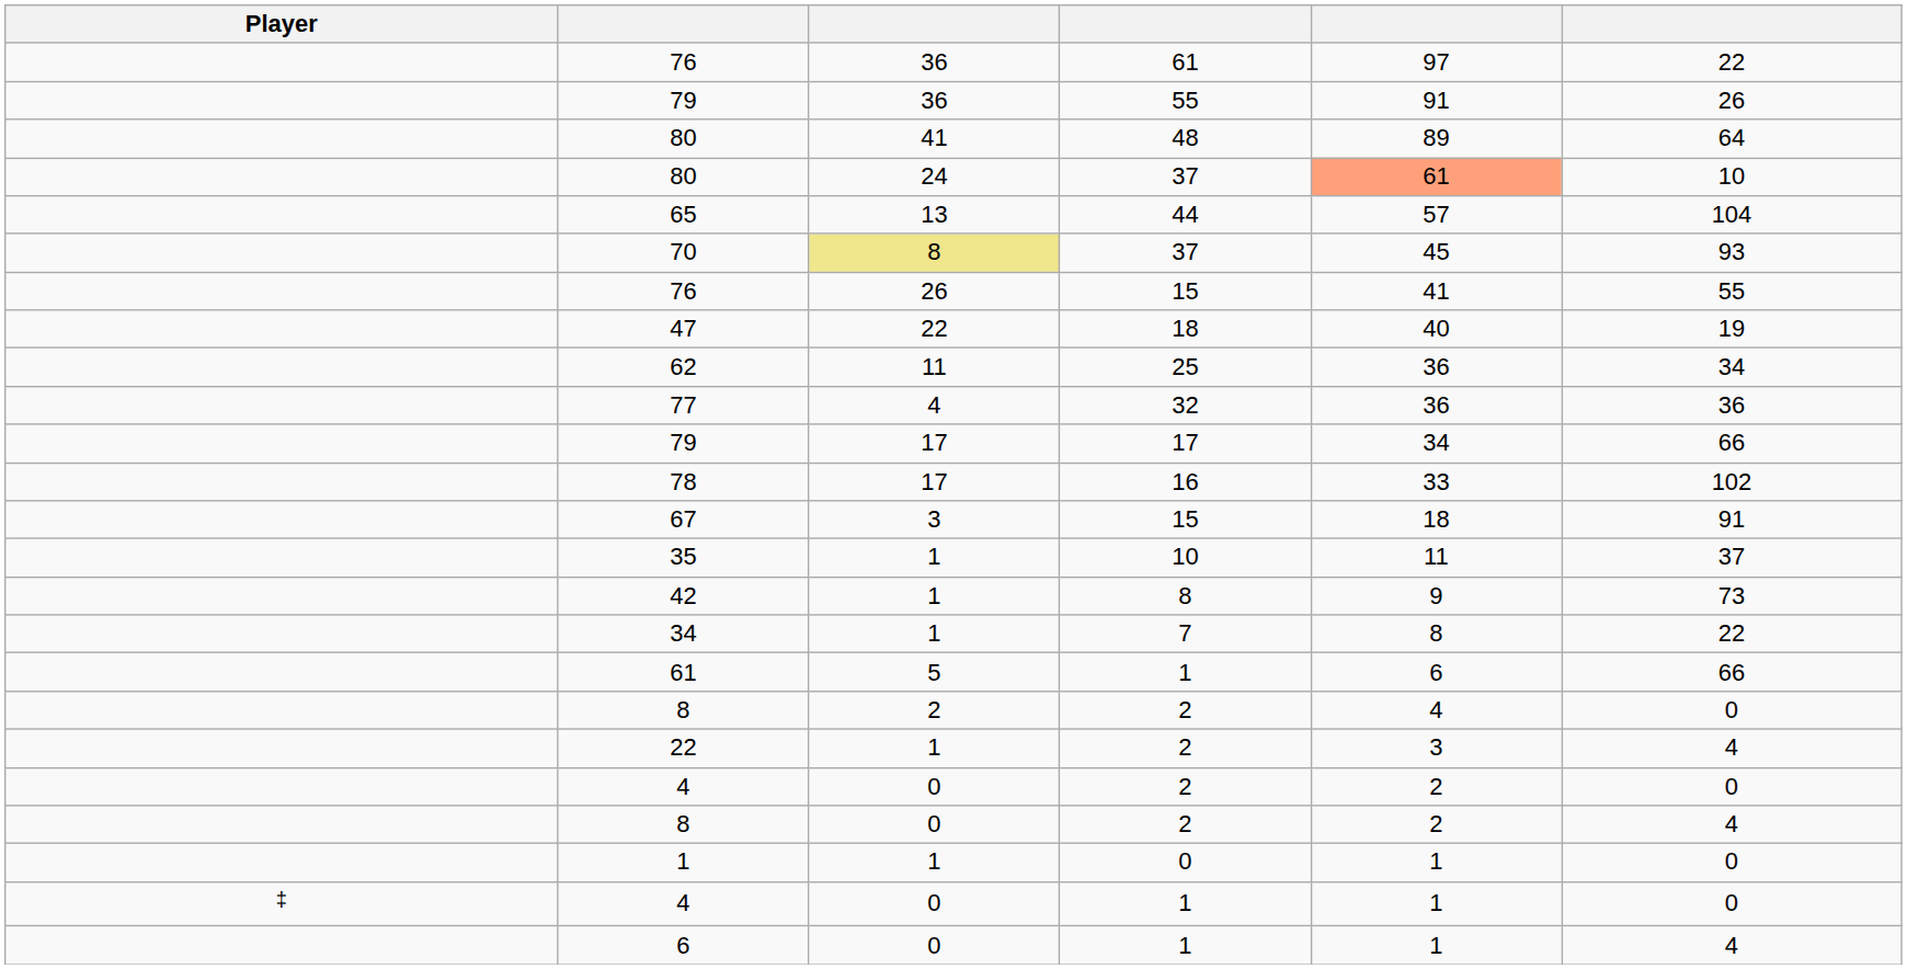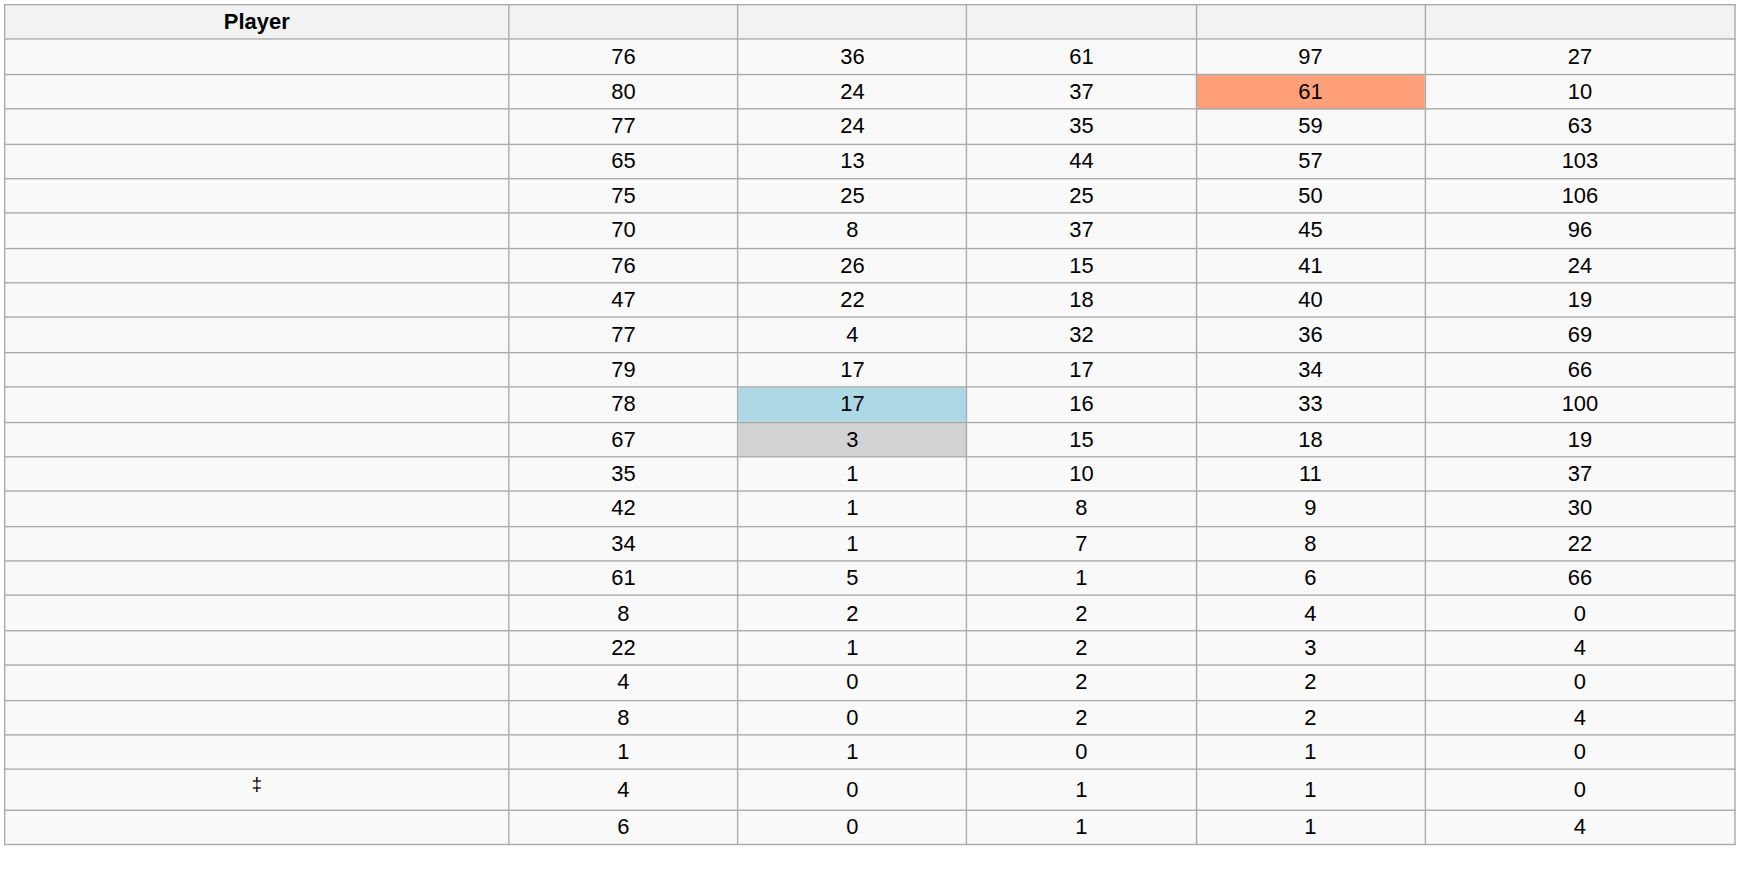76 / 61 | column 6: 22 -> 27
- row: 79 | 36 | 55 | 91 | 26
- row: 80 | 41 | 48 | 89 | 64
+ row: 77 | 24 | 35 | 59 | 63
65 | column 6: 104 -> 103
+ row: 75 | 25 | 25 | 50 | 106
70 | column 3: khaki background -> no background
70 | column 6: 93 -> 96
76 / 15 | column 6: 55 -> 24
- row: 62 | 11 | 25 | 36 | 34
77 / 32 | column 6: 36 -> 69
78 | column 3: no background -> lightblue background
78 | column 6: 102 -> 100
67 | column 3: no background -> lightgrey background
67 | column 6: 91 -> 19
42 | column 6: 73 -> 30
